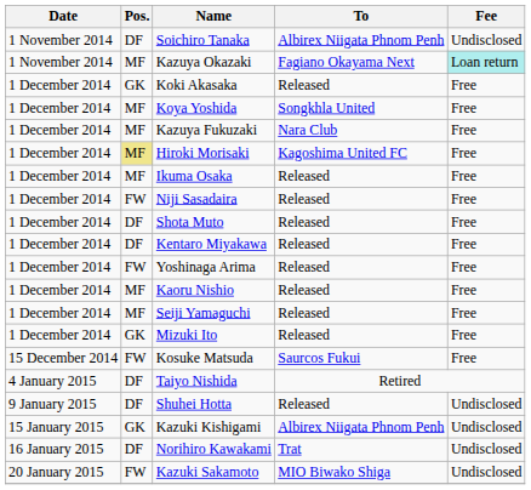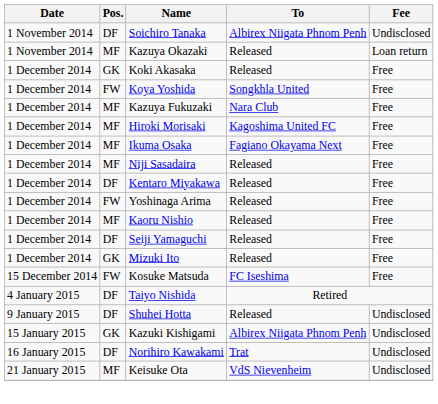Kazuya Okazaki | To: Fagiano Okayama Next -> Released
Kazuya Okazaki | Fee: paleturquoise background -> no background
Koya Yoshida | Pos.: MF -> FW
Hiroki Morisaki | Pos.: khaki background -> no background
Ikuma Osaka | To: Released -> Fagiano Okayama Next
Niji Sasadaira | Pos.: FW -> MF
- row: 1 December 2014 | DF | Shota Muto | Released | Free
Seiji Yamaguchi | Pos.: MF -> DF
Kosuke Matsuda | To: Saurcos Fukui -> FC Iseshima
- row: 20 January 2015 | FW | Kazuki Sakamoto | MIO Biwako Shiga | Undisclosed
+ row: 21 January 2015 | MF | Keisuke Ota | VdS Nievenheim | Undisclosed
